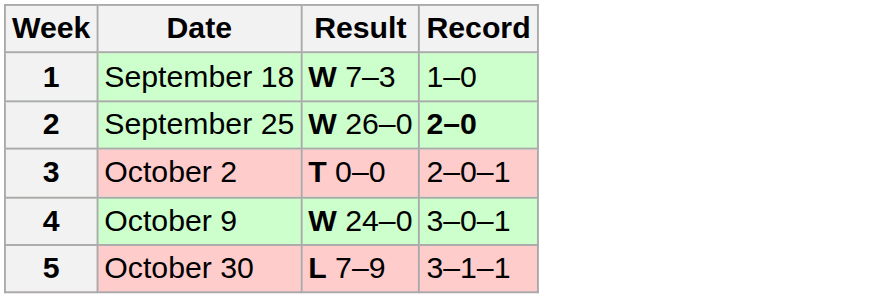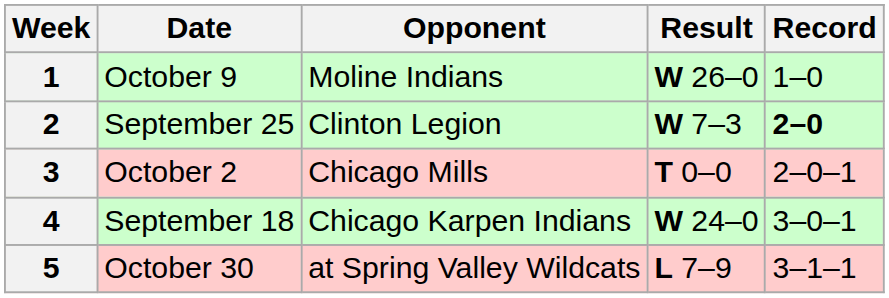+ column: Opponent | Moline Indians | Clinton Legion | Chicago Mills | Chicago Karpen Indians | at Spring Valley Wildcats
1 | Date: September 18 -> October 9
1 | Result: W 7–3 -> W 26–0
2 | Result: W 26–0 -> W 7–3
4 | Date: October 9 -> September 18
